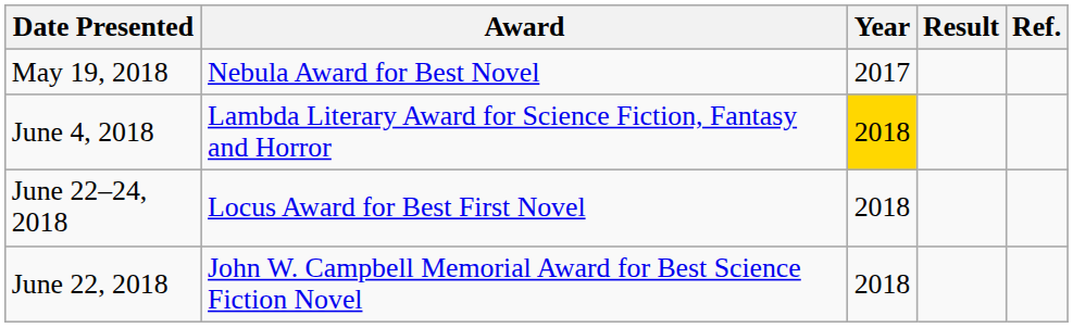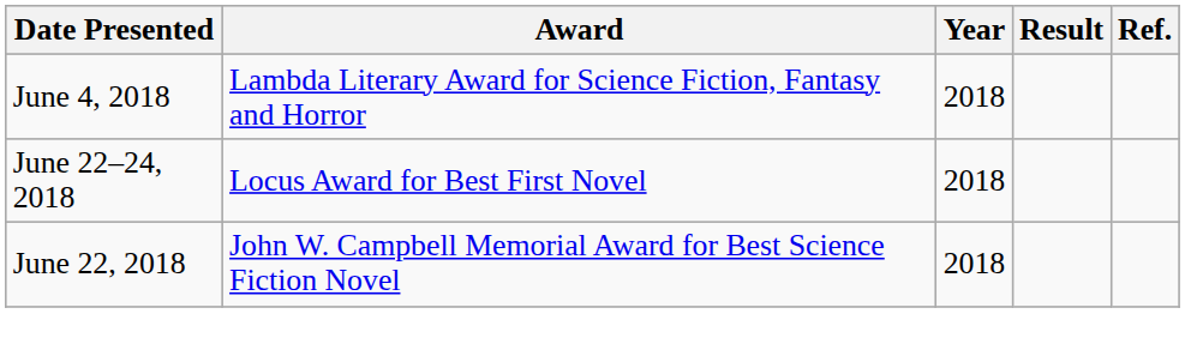- row: May 19, 2018 | Nebula Award for Best Novel | 2017
June 4, 2018 | Year: gold background -> no background
